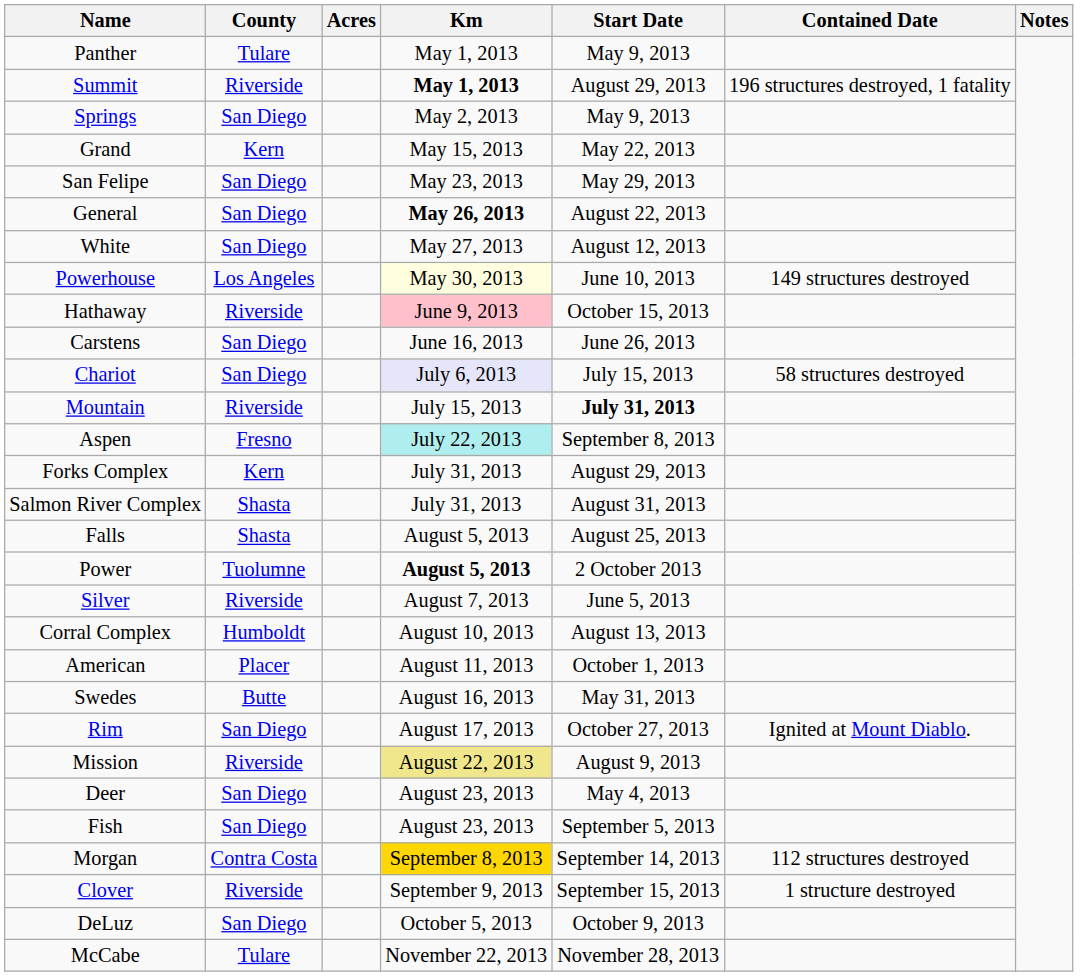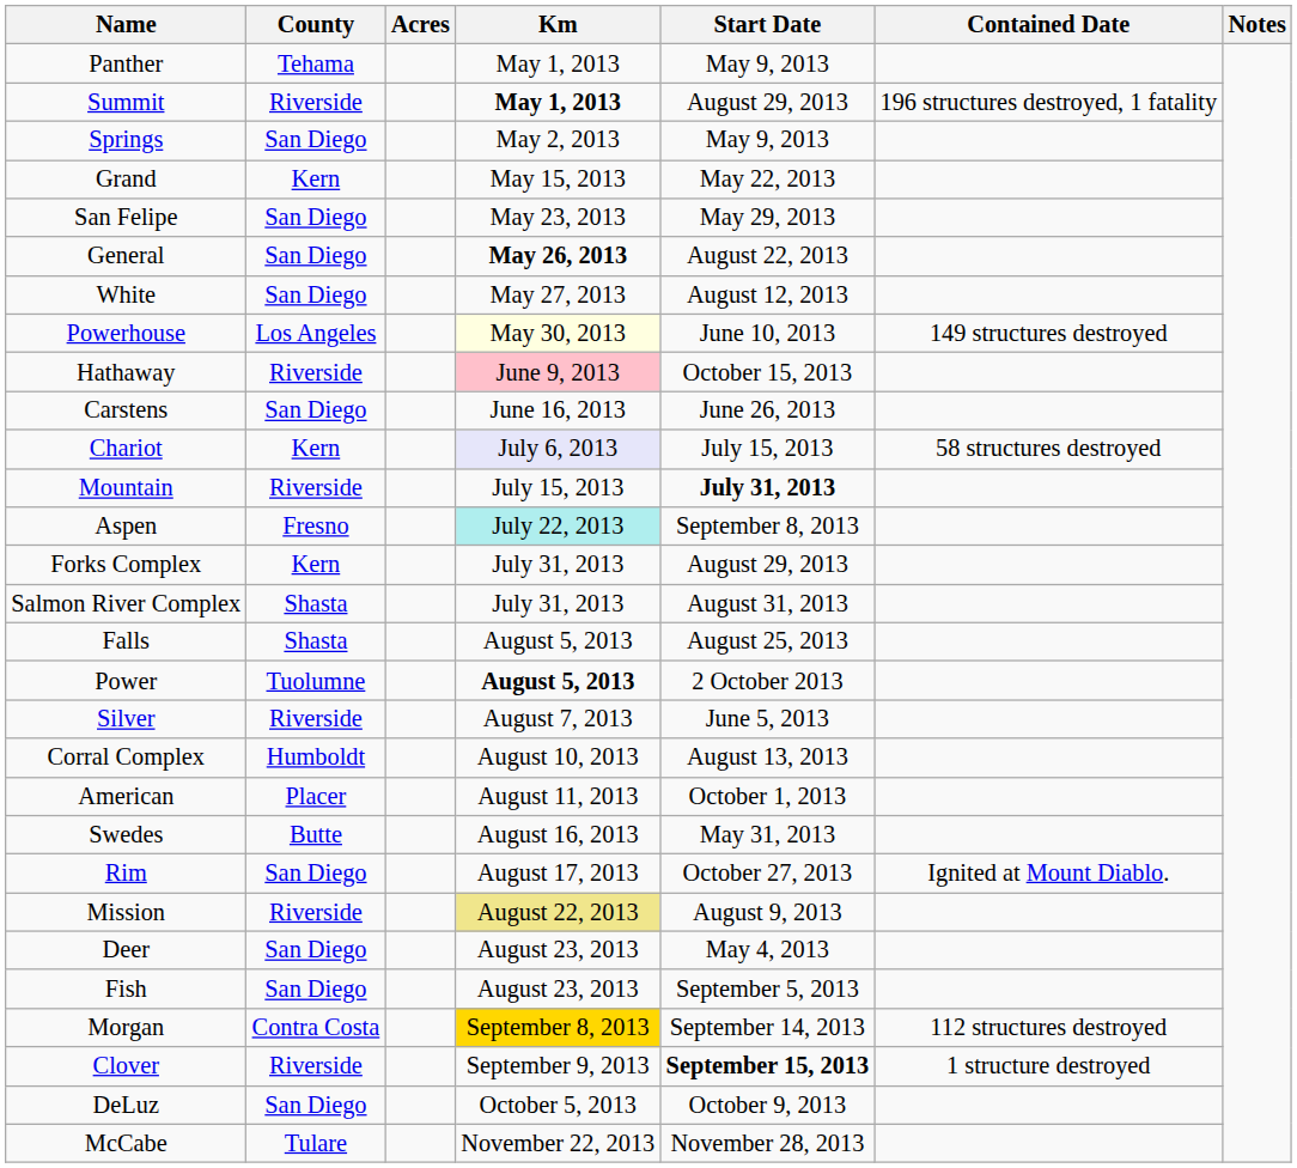Panther | County: Tulare -> Tehama
Chariot | County: San Diego -> Kern
Clover | Start Date: normal -> bold
